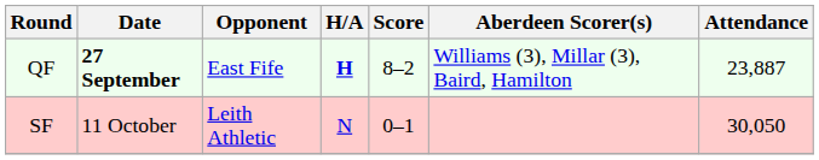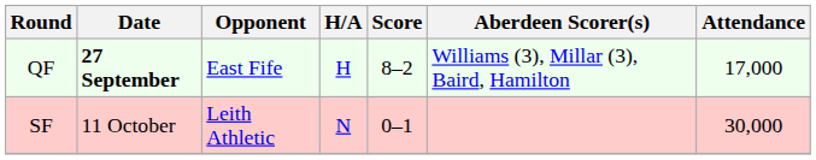QF | H/A: bold -> normal
QF | Attendance: 23,887 -> 17,000
SF | Attendance: 30,050 -> 30,000
